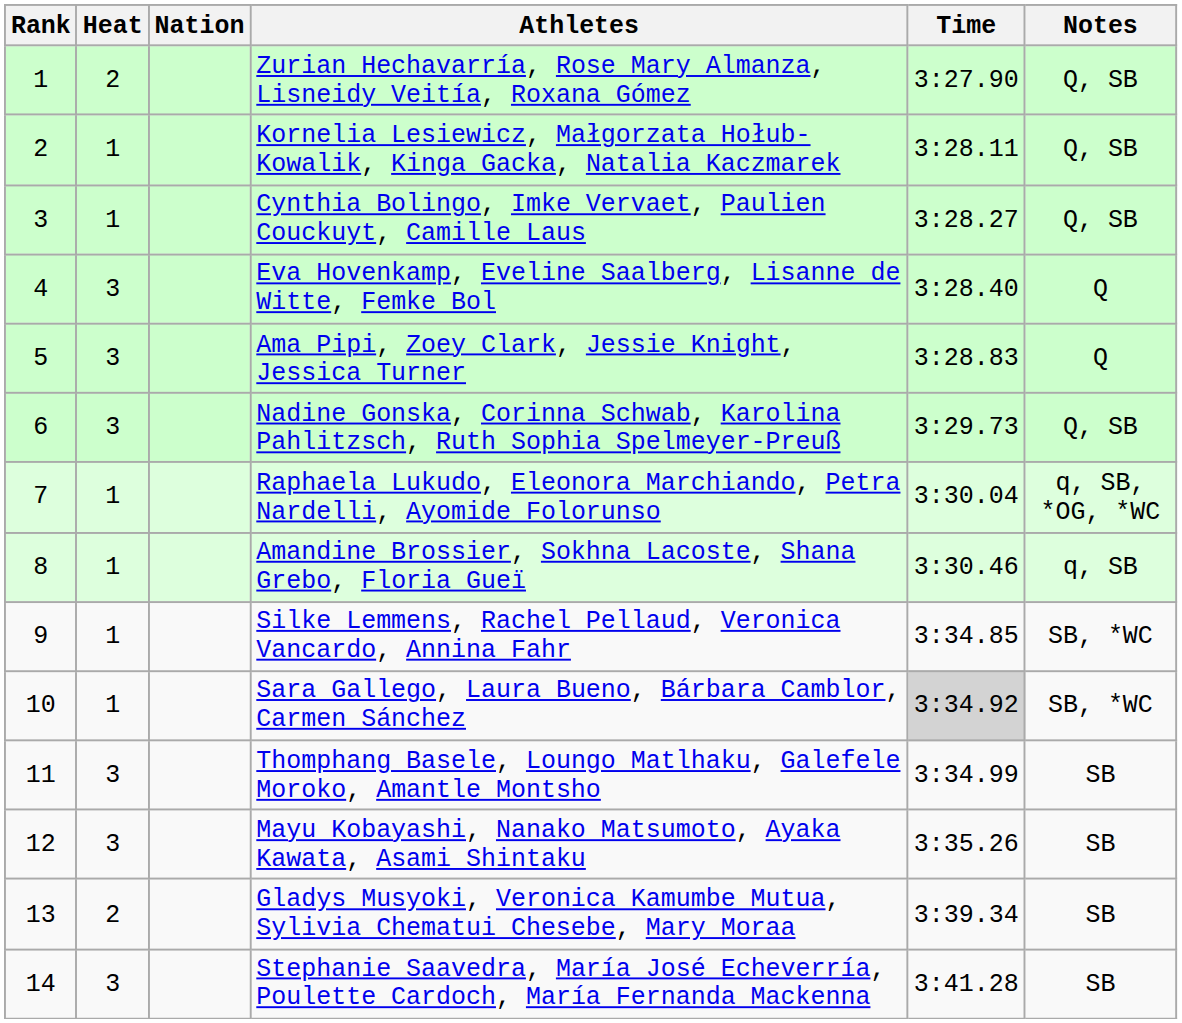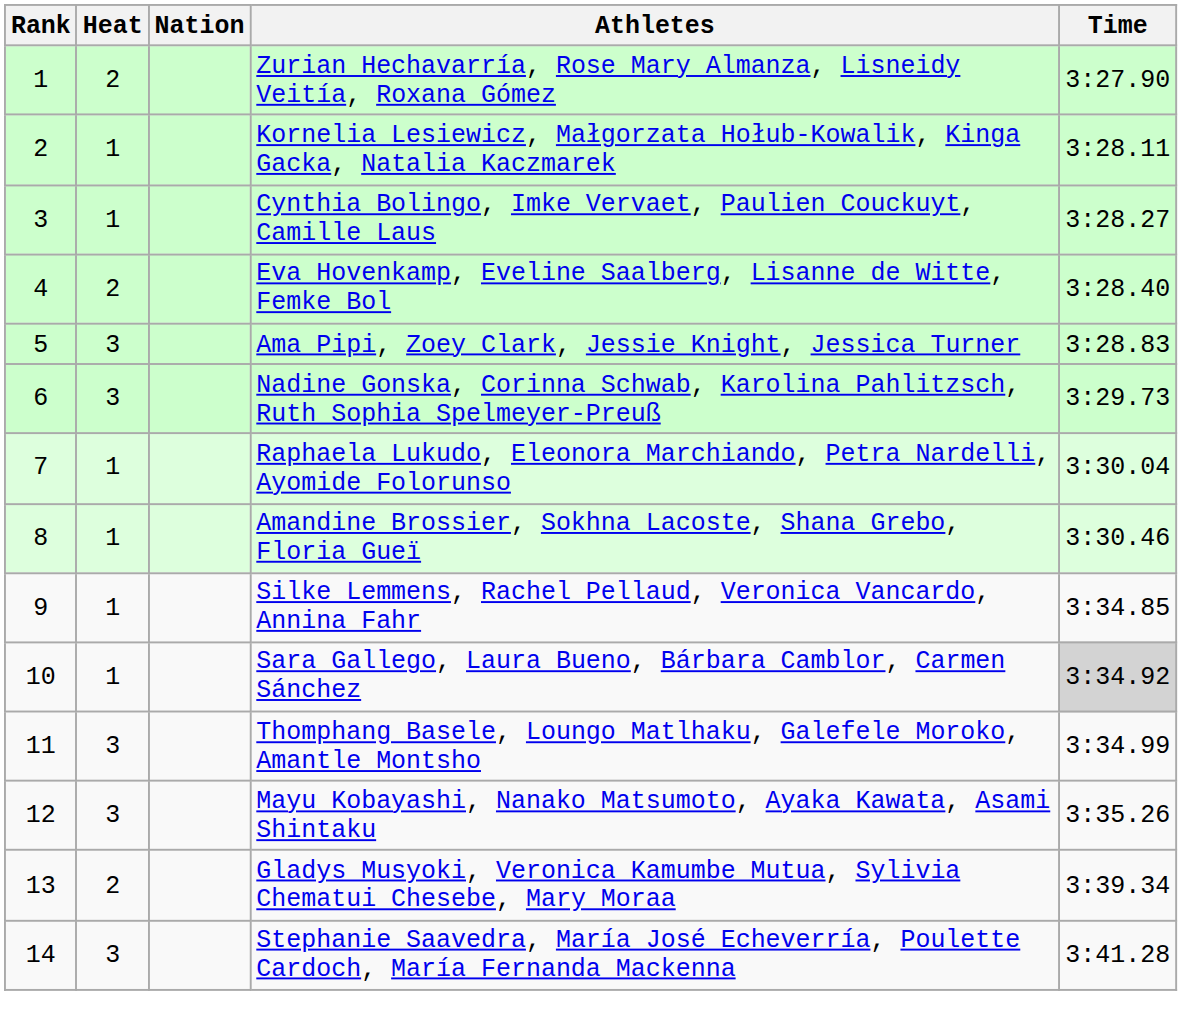- column: Notes | Q, SB | Q, SB | Q, SB | Q | Q | Q, SB | q, SB, *OG, *WC | q, SB | SB, *WC | SB, *WC | SB | SB | SB | SB
Eva Hovenkamp, Eveline Saalberg, Lisanne de Witte, Femke Bol | Heat: 3 -> 2
